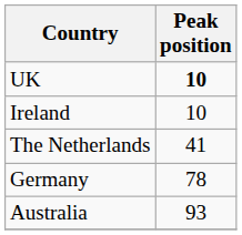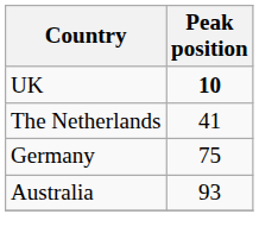- row: Ireland | 10
Germany | Peak position: 78 -> 75
